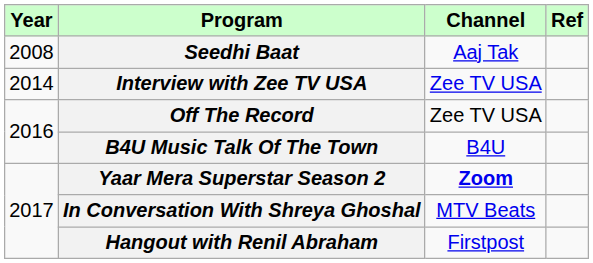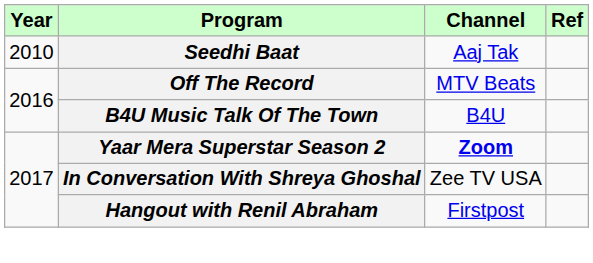Seedhi Baat | Year: 2008 -> 2010
- row: 2014 | Interview with Zee TV USA | Zee TV USA
Off The Record | Channel: Zee TV USA -> MTV Beats
In Conversation With Shreya Ghoshal | Channel: MTV Beats -> Zee TV USA
